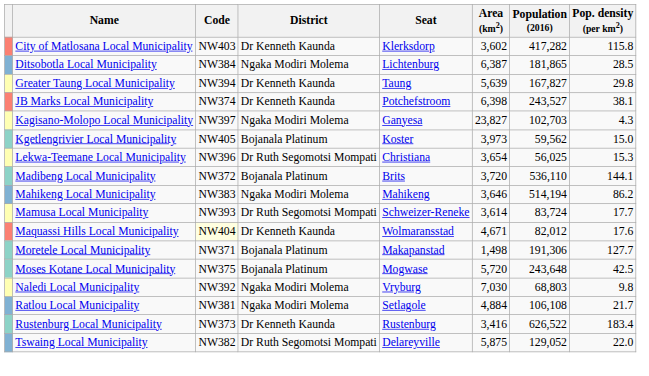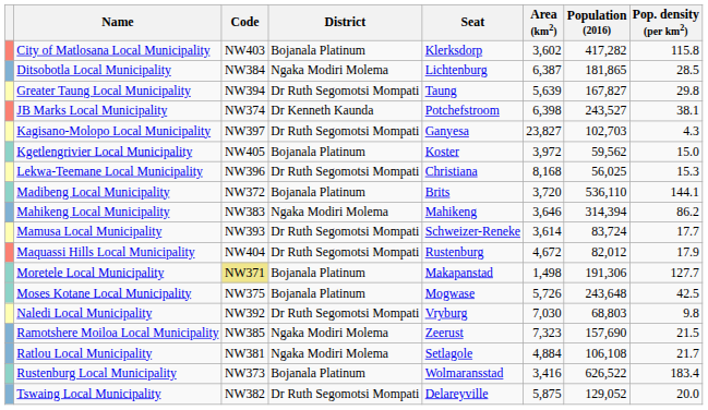City of Matlosana Local Municipality | District: Dr Kenneth Kaunda -> Bojanala Platinum
Greater Taung Local Municipality | District: Dr Kenneth Kaunda -> Dr Ruth Segomotsi Mompati
Kagisano-Molopo Local Municipality | District: Ngaka Modiri Molema -> Dr Ruth Segomotsi Mompati
Kgetlengrivier Local Municipality | Area (km2): 3,973 -> 3,972
Lekwa-Teemane Local Municipality | Area (km2): 3,654 -> 8,168
Mahikeng Local Municipality | Population (2016): 514,194 -> 314,394
Maquassi Hills Local Municipality | Code: lightyellow background -> no background
Maquassi Hills Local Municipality | District: Dr Kenneth Kaunda -> Dr Ruth Segomotsi Mompati
Maquassi Hills Local Municipality | Seat: Wolmaransstad -> Rustenburg
Maquassi Hills Local Municipality | Area (km2): 4,671 -> 4,672
Maquassi Hills Local Municipality | Pop. density (per km2): 17.6 -> 17.9
Moretele Local Municipality | Code: no background -> khaki background
Moses Kotane Local Municipality | Area (km2): 5,720 -> 5,726
Naledi Local Municipality | District: Ngaka Modiri Molema -> Dr Ruth Segomotsi Mompati
+ row: Ramotshere Moiloa Local Municipality | NW385 | Ngaka Modiri Molema | Zeerust | 7,323 | 157,690 | 21.5
Rustenburg Local Municipality | District: Dr Kenneth Kaunda -> Bojanala Platinum
Rustenburg Local Municipality | Seat: Rustenburg -> Wolmaransstad
Tswaing Local Municipality | Pop. density (per km2): 22.0 -> 20.0
